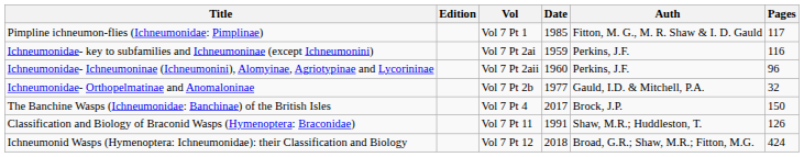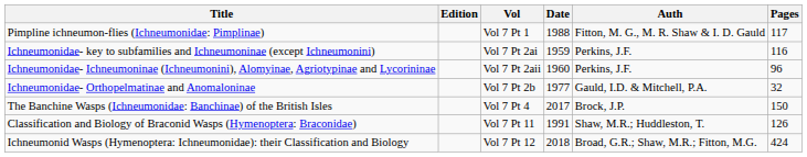Pimpline ichneumon-flies (Ichneumonidae: Pimplinae) | Date: 1985 -> 1988
